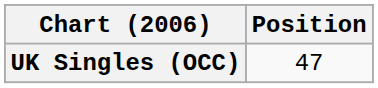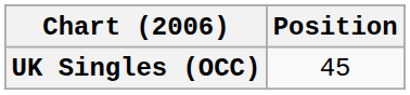UK Singles (OCC) | Position: 47 -> 45
